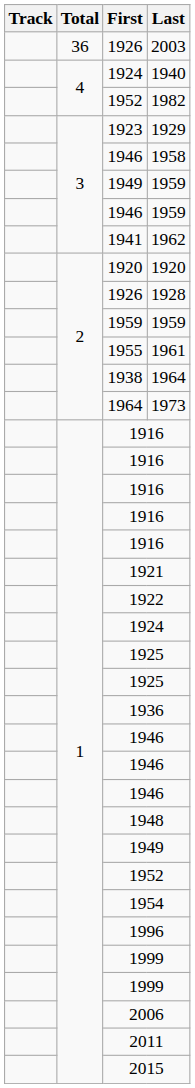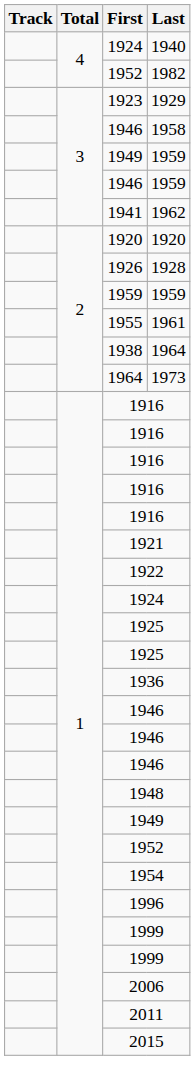- row: 36 | 1926 | 2003
